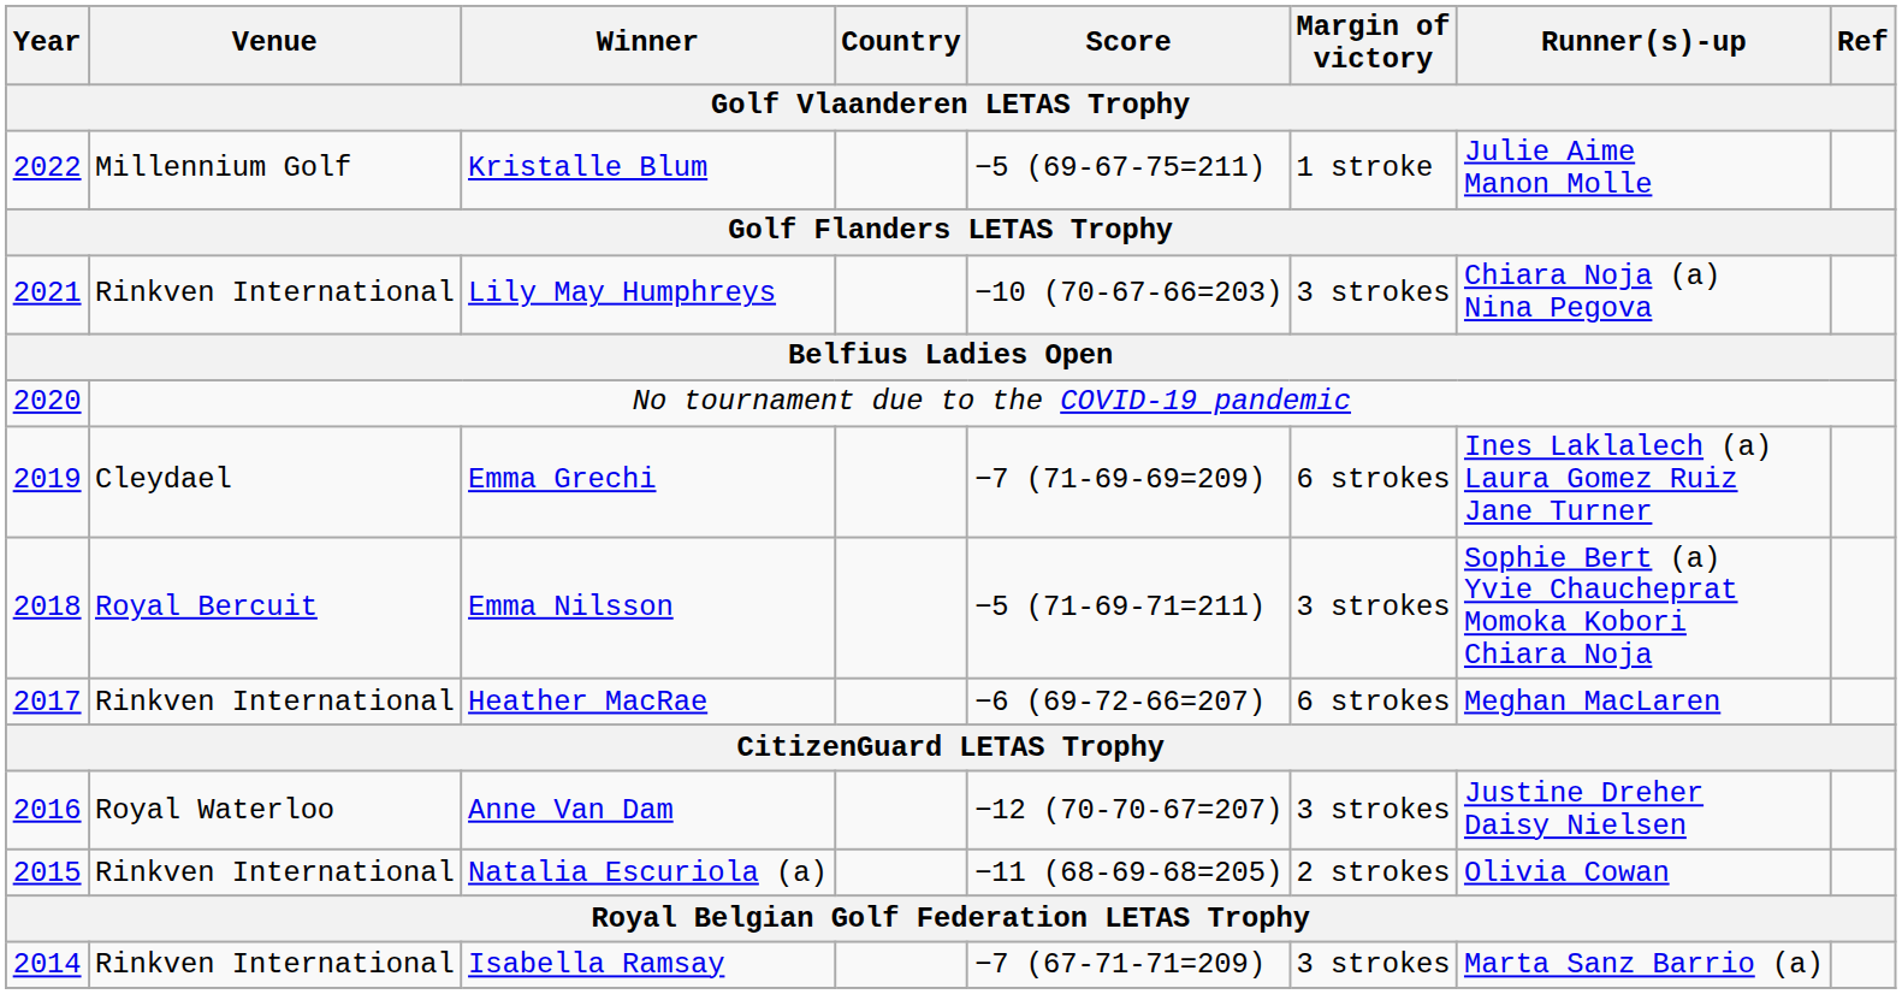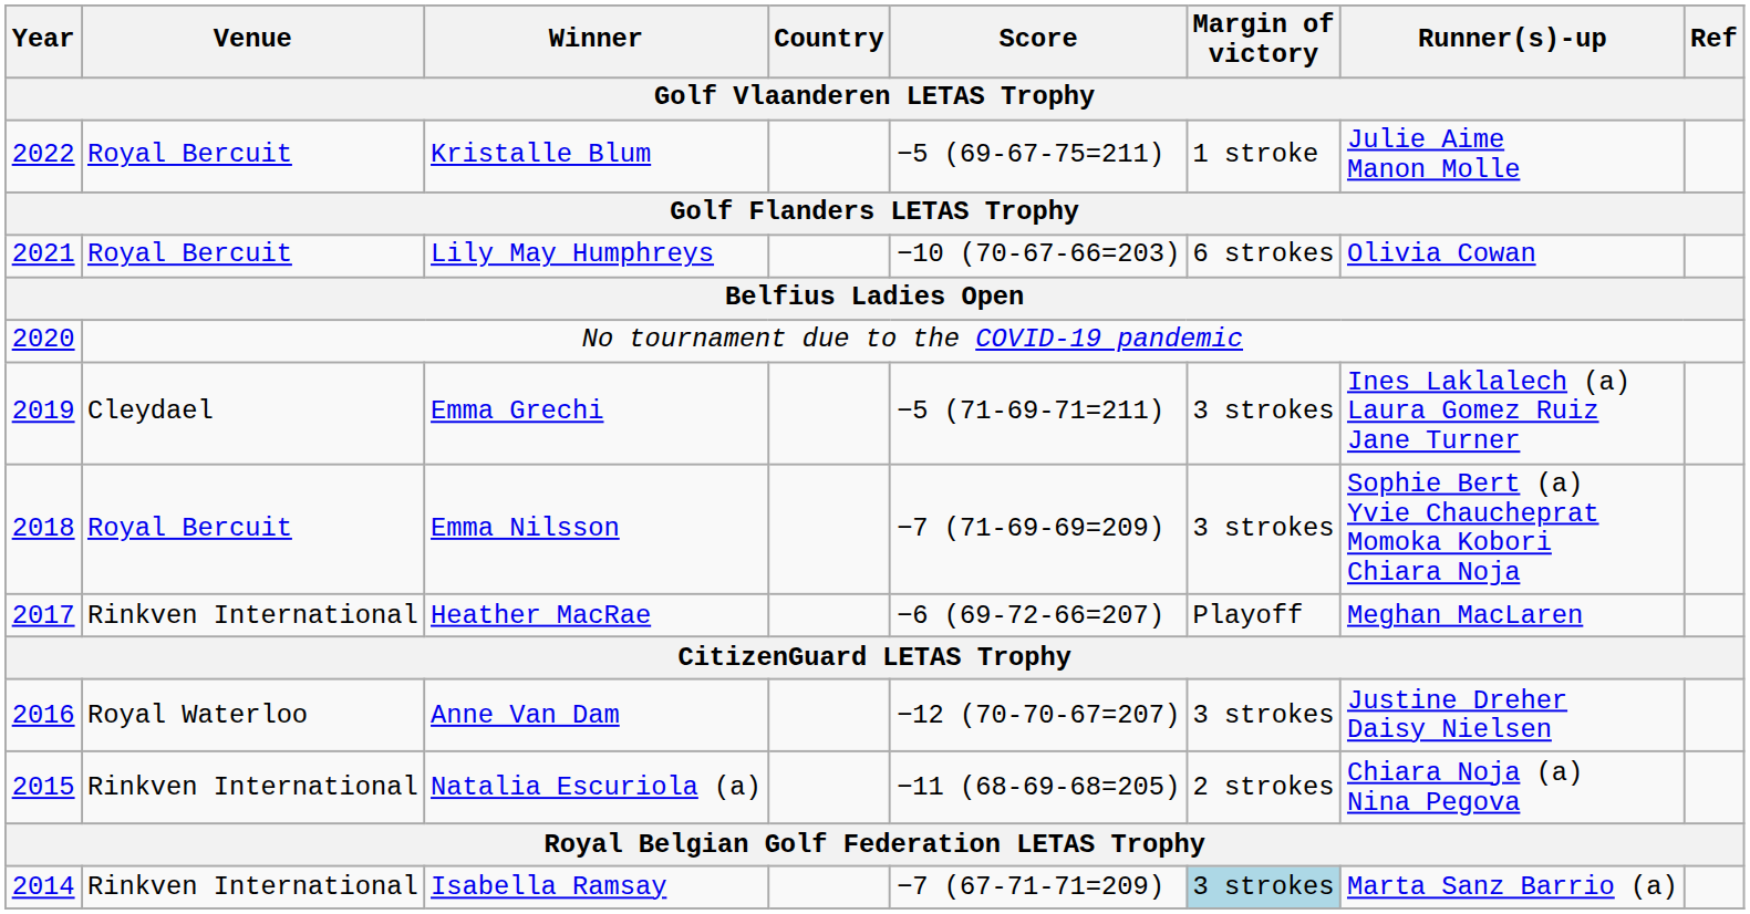Kristalle Blum | Venue: Millennium Golf -> Royal Bercuit
Lily May Humphreys | Venue: Rinkven International -> Royal Bercuit
Lily May Humphreys | Margin of victory: 3 strokes -> 6 strokes
Lily May Humphreys | Runner(s)-up: Chiara Noja (a) Nina Pegova -> Olivia Cowan
Emma Grechi | Score: −7 (71-69-69=209) -> −5 (71-69-71=211)
Emma Grechi | Margin of victory: 6 strokes -> 3 strokes
Emma Nilsson | Score: −5 (71-69-71=211) -> −7 (71-69-69=209)
Heather MacRae | Margin of victory: 6 strokes -> Playoff
Natalia Escuriola (a) | Runner(s)-up: Olivia Cowan -> Chiara Noja (a) Nina Pegova
Isabella Ramsay | Margin of victory: no background -> lightblue background
